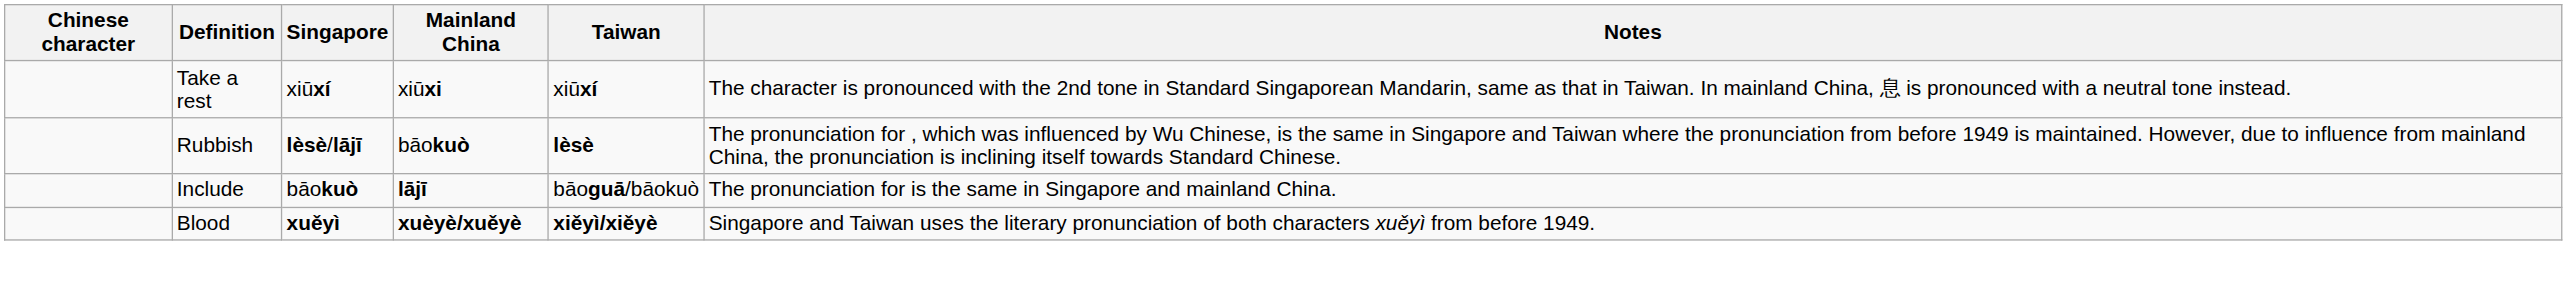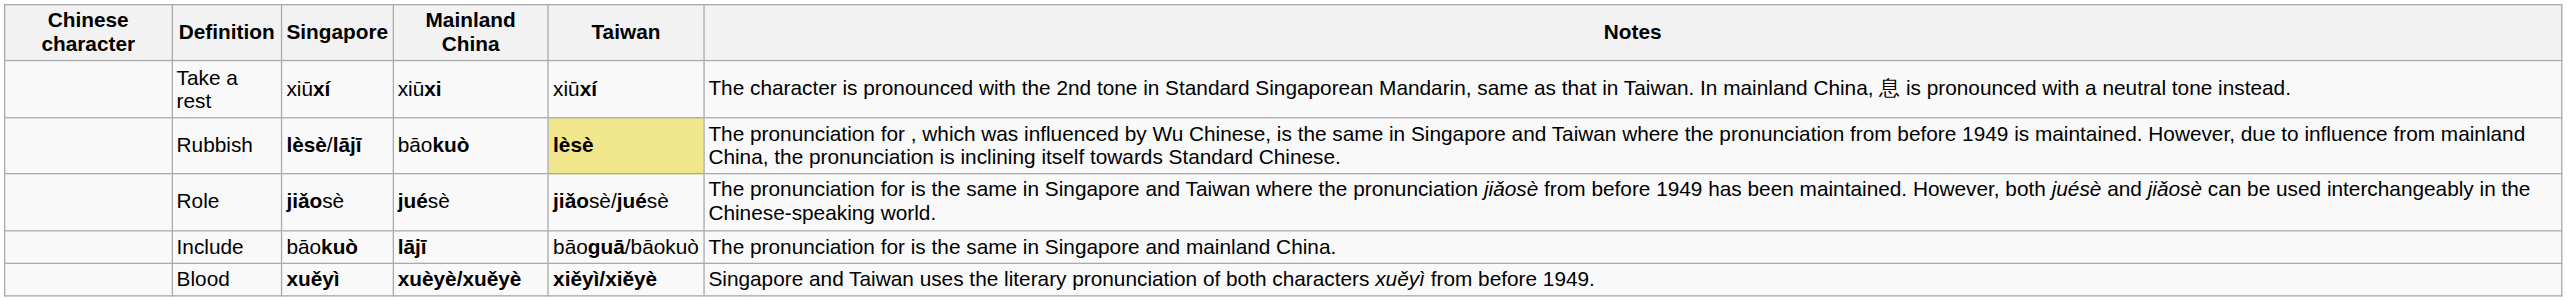Rubbish | Taiwan: no background -> khaki background
+ row: Role | jiǎosè | juésè | jiǎosè/juésè | The pronunciation for is the same in Singapore and Taiwan where the pronunciation jiǎosè from before 1949 has been maintained. However, both juésè and jiǎosè can be used interchangeably in the Chinese-speaking world.
